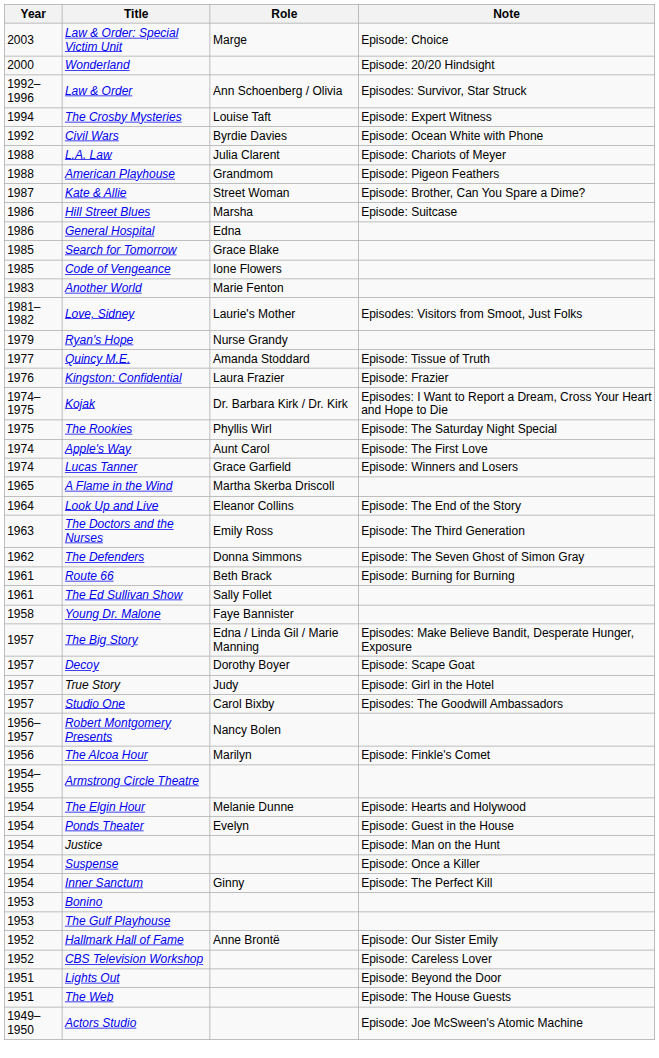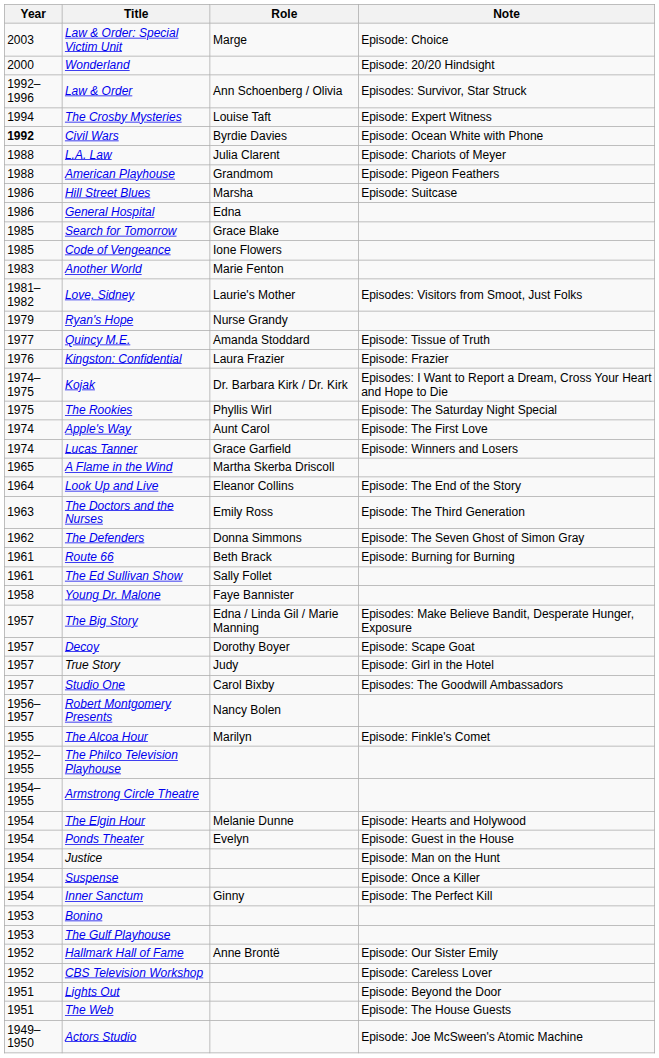Civil Wars | Year: normal -> bold
- row: 1987 | Kate & Allie | Street Woman | Episode: Brother, Can You Spare a Dime?
The Alcoa Hour | Year: 1956 -> 1955
+ row: 1952–1955 | The Philco Television Playhouse
